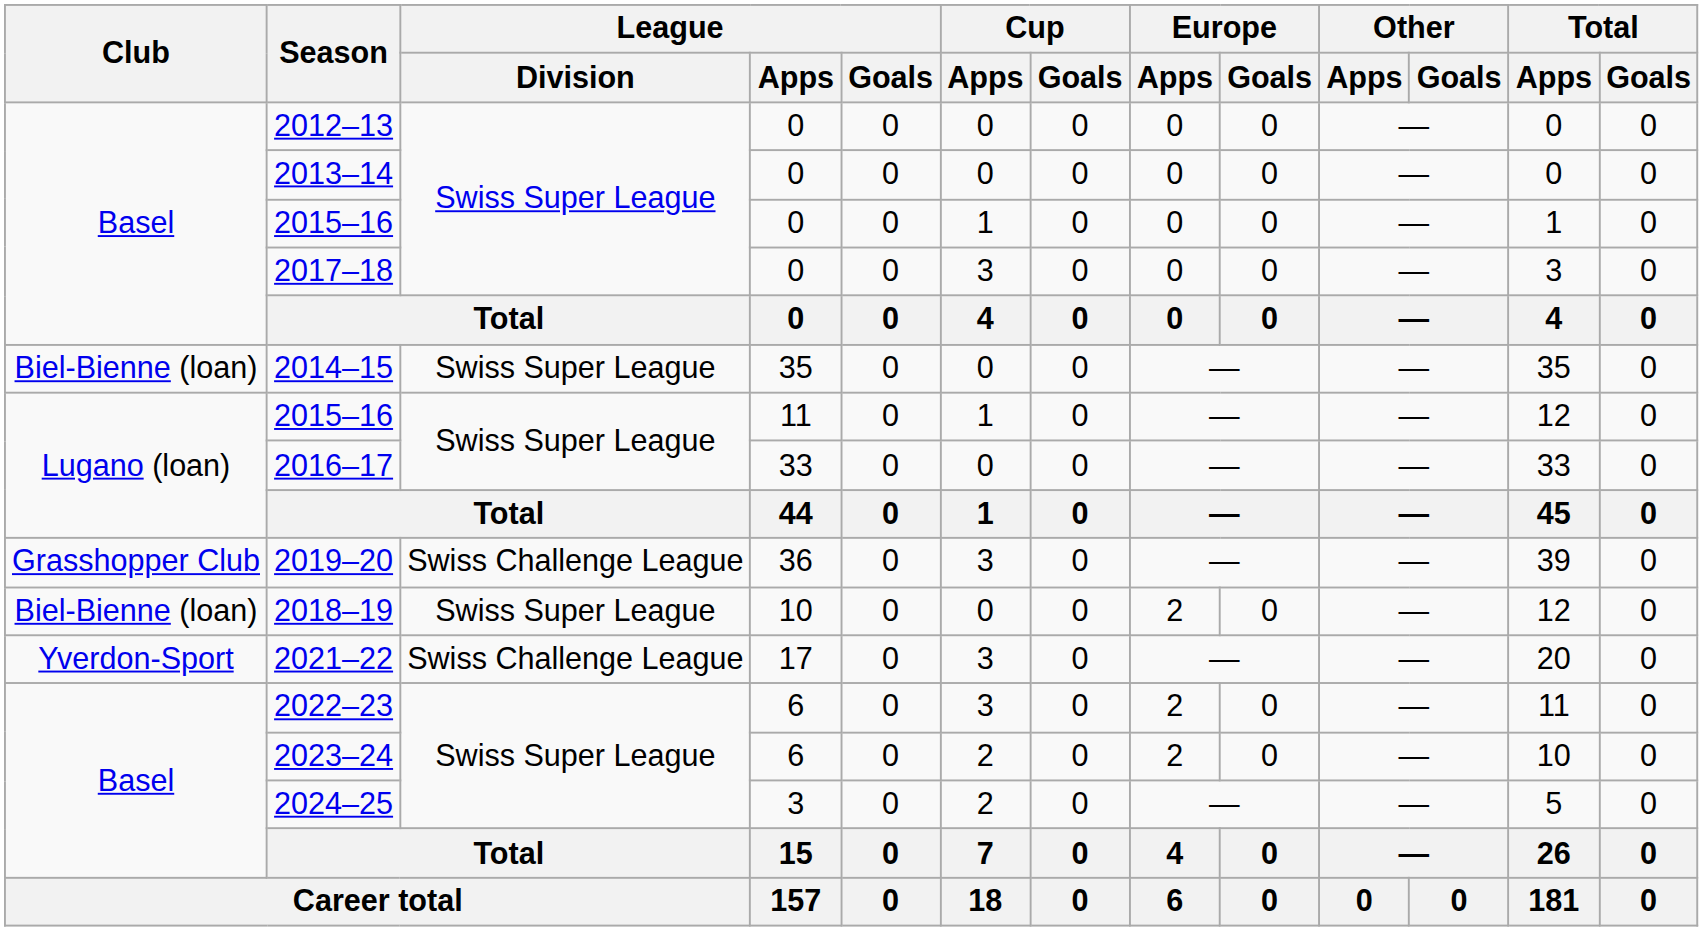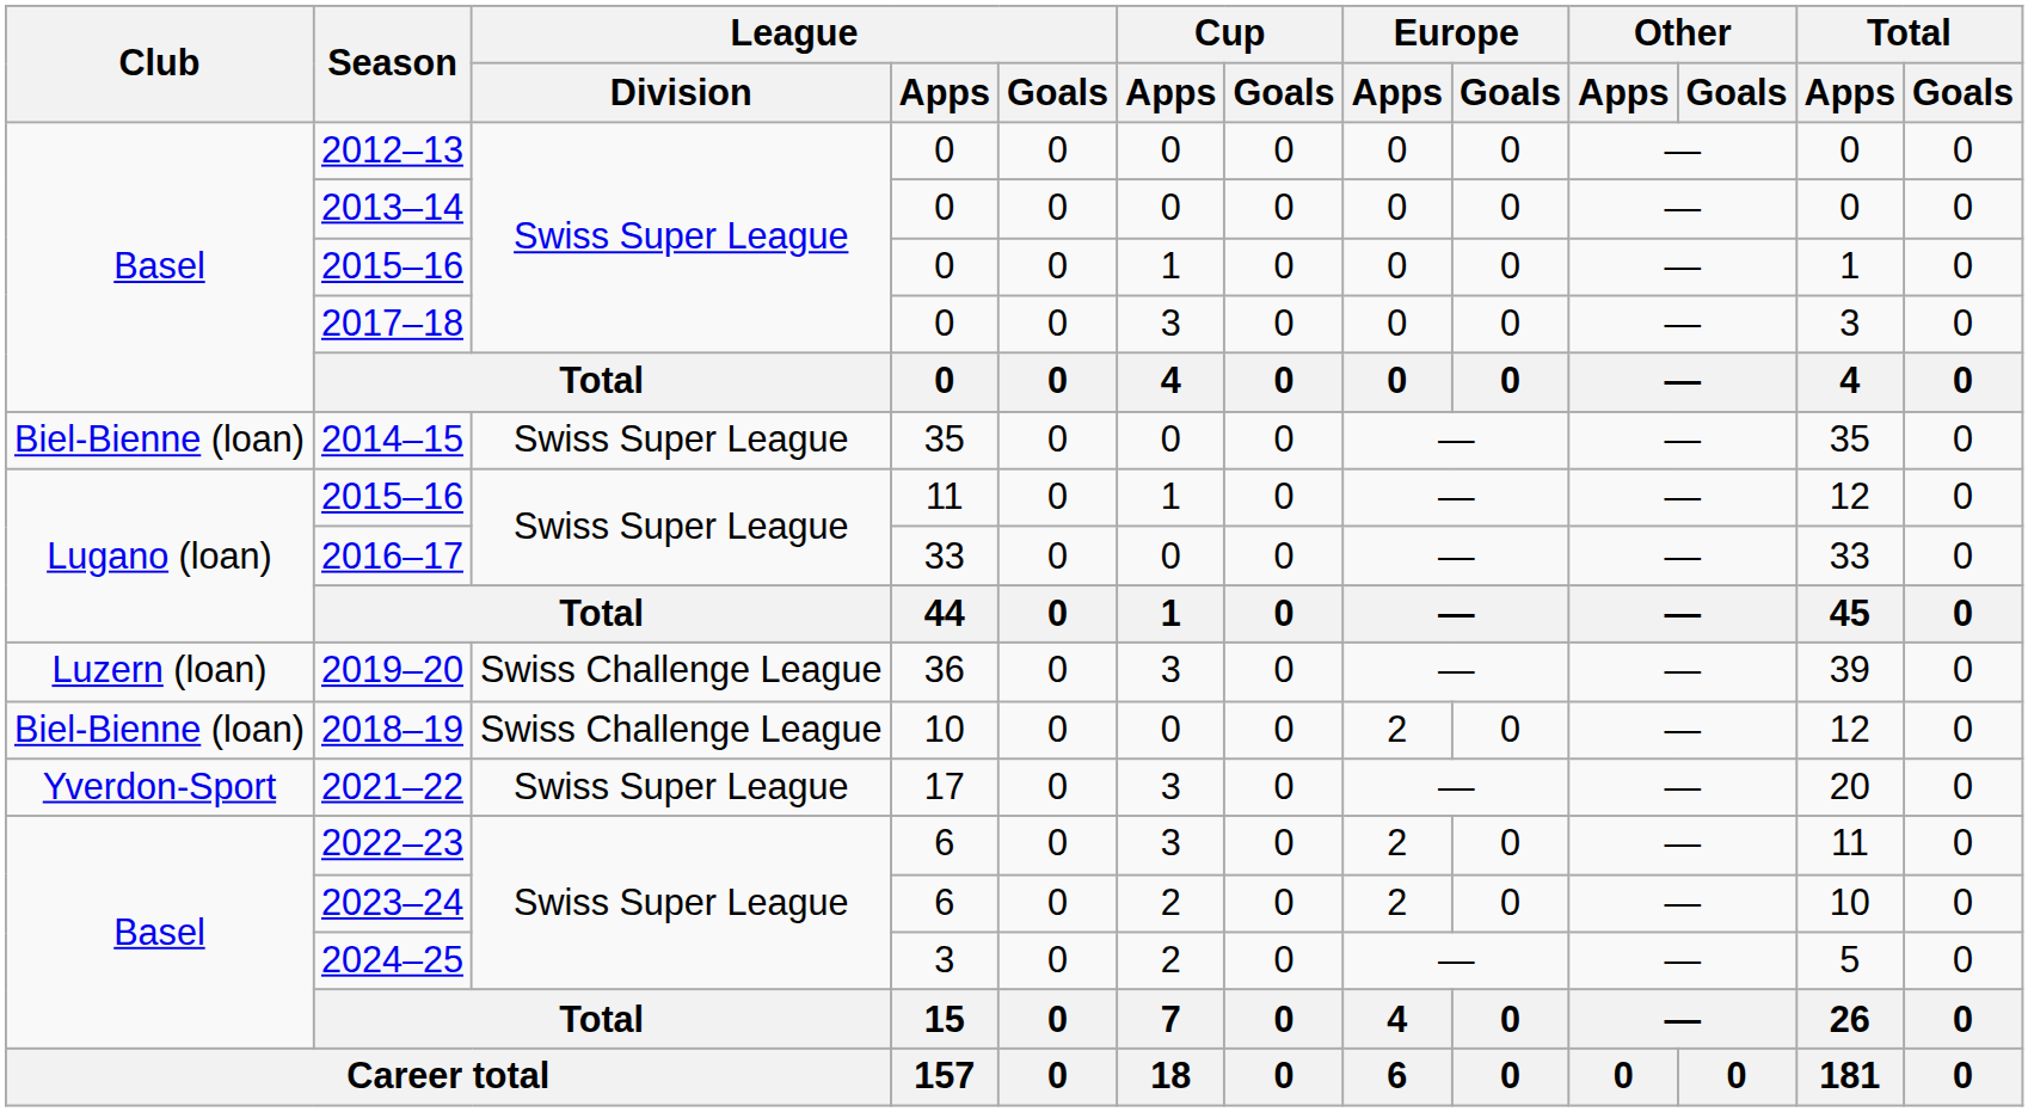2019–20 | Club: Grasshopper Club -> Luzern (loan)
2018–19 | League / Division: Swiss Super League -> Swiss Challenge League
2021–22 | League / Division: Swiss Challenge League -> Swiss Super League
